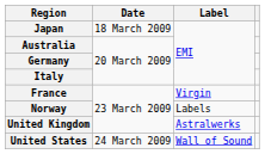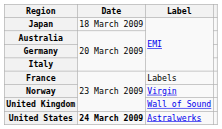France | Label: Virgin -> Labels
Norway | Label: Labels -> Virgin
United Kingdom | Label: Astralwerks -> Wall of Sound
United States | Date: normal -> bold
United States | Label: Wall of Sound -> Astralwerks
